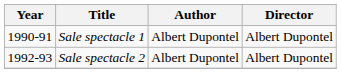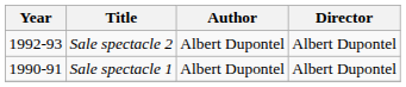rows swapped: Sale spectacle 1 <-> Sale spectacle 2
